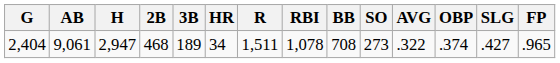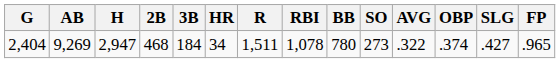2,404 | AB: 9,061 -> 9,269
2,404 | 3B: 189 -> 184
2,404 | BB: 708 -> 780
